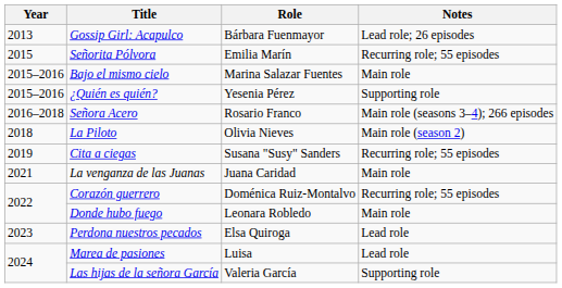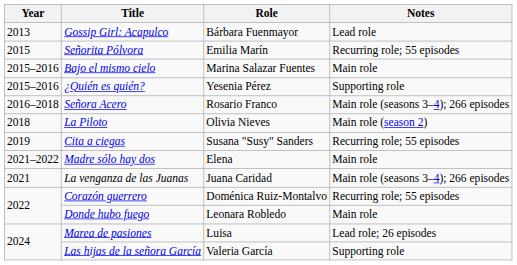Gossip Girl: Acapulco | Notes: Lead role; 26 episodes -> Lead role
+ row: 2021–2022 | Madre sólo hay dos | Elena | Main role
La venganza de las Juanas | Notes: Main role -> Main role (seasons 3–4); 266 episodes
- row: 2023 | Perdona nuestros pecados | Elsa Quiroga | Lead role
Marea de pasiones | Notes: Lead role -> Lead role; 26 episodes
